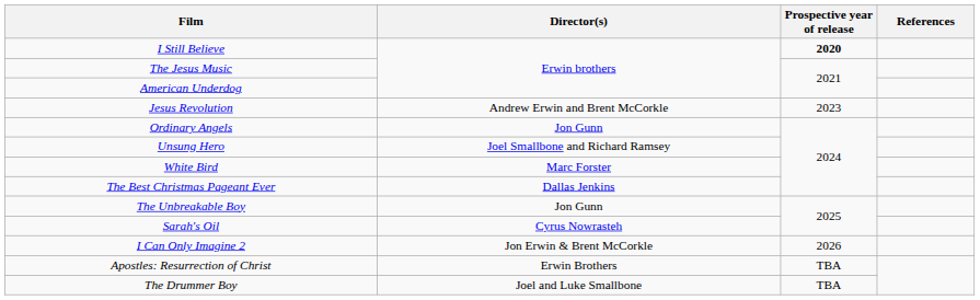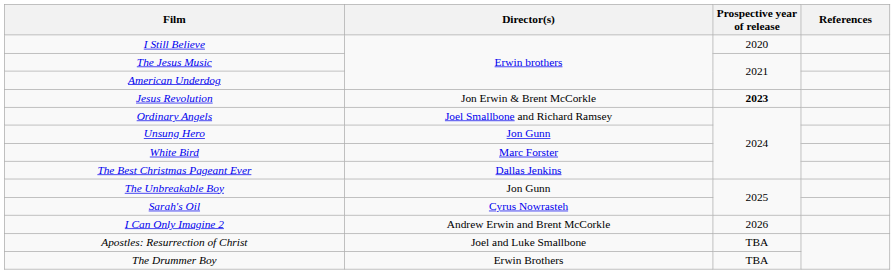I Still Believe | Prospective year of release: bold -> normal
Jesus Revolution | Director(s): Andrew Erwin and Brent McCorkle -> Jon Erwin & Brent McCorkle
Jesus Revolution | Prospective year of release: normal -> bold
Ordinary Angels | Director(s): Jon Gunn -> Joel Smallbone and Richard Ramsey
Unsung Hero | Director(s): Joel Smallbone and Richard Ramsey -> Jon Gunn
I Can Only Imagine 2 | Director(s): Jon Erwin & Brent McCorkle -> Andrew Erwin and Brent McCorkle
Apostles: Resurrection of Christ | Director(s): Erwin Brothers -> Joel and Luke Smallbone
The Drummer Boy | Director(s): Joel and Luke Smallbone -> Erwin Brothers
